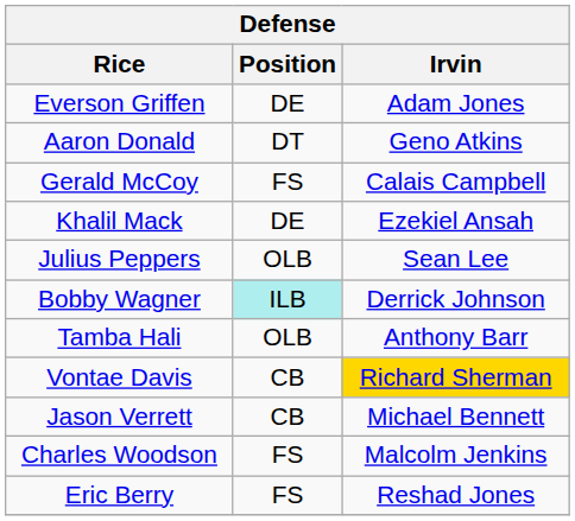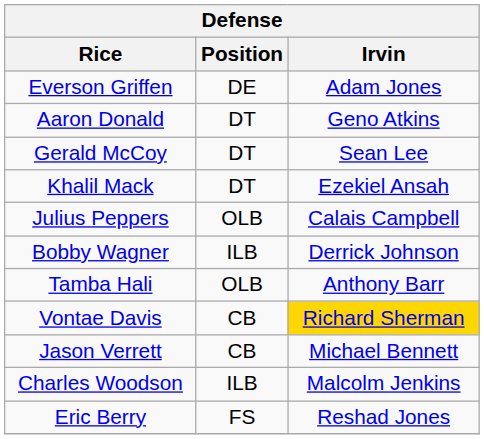Gerald McCoy | Position: FS -> DT
Gerald McCoy | Irvin: Calais Campbell -> Sean Lee
Khalil Mack | Position: DE -> DT
Julius Peppers | Irvin: Sean Lee -> Calais Campbell
Bobby Wagner | Position: paleturquoise background -> no background
Charles Woodson | Position: FS -> ILB
